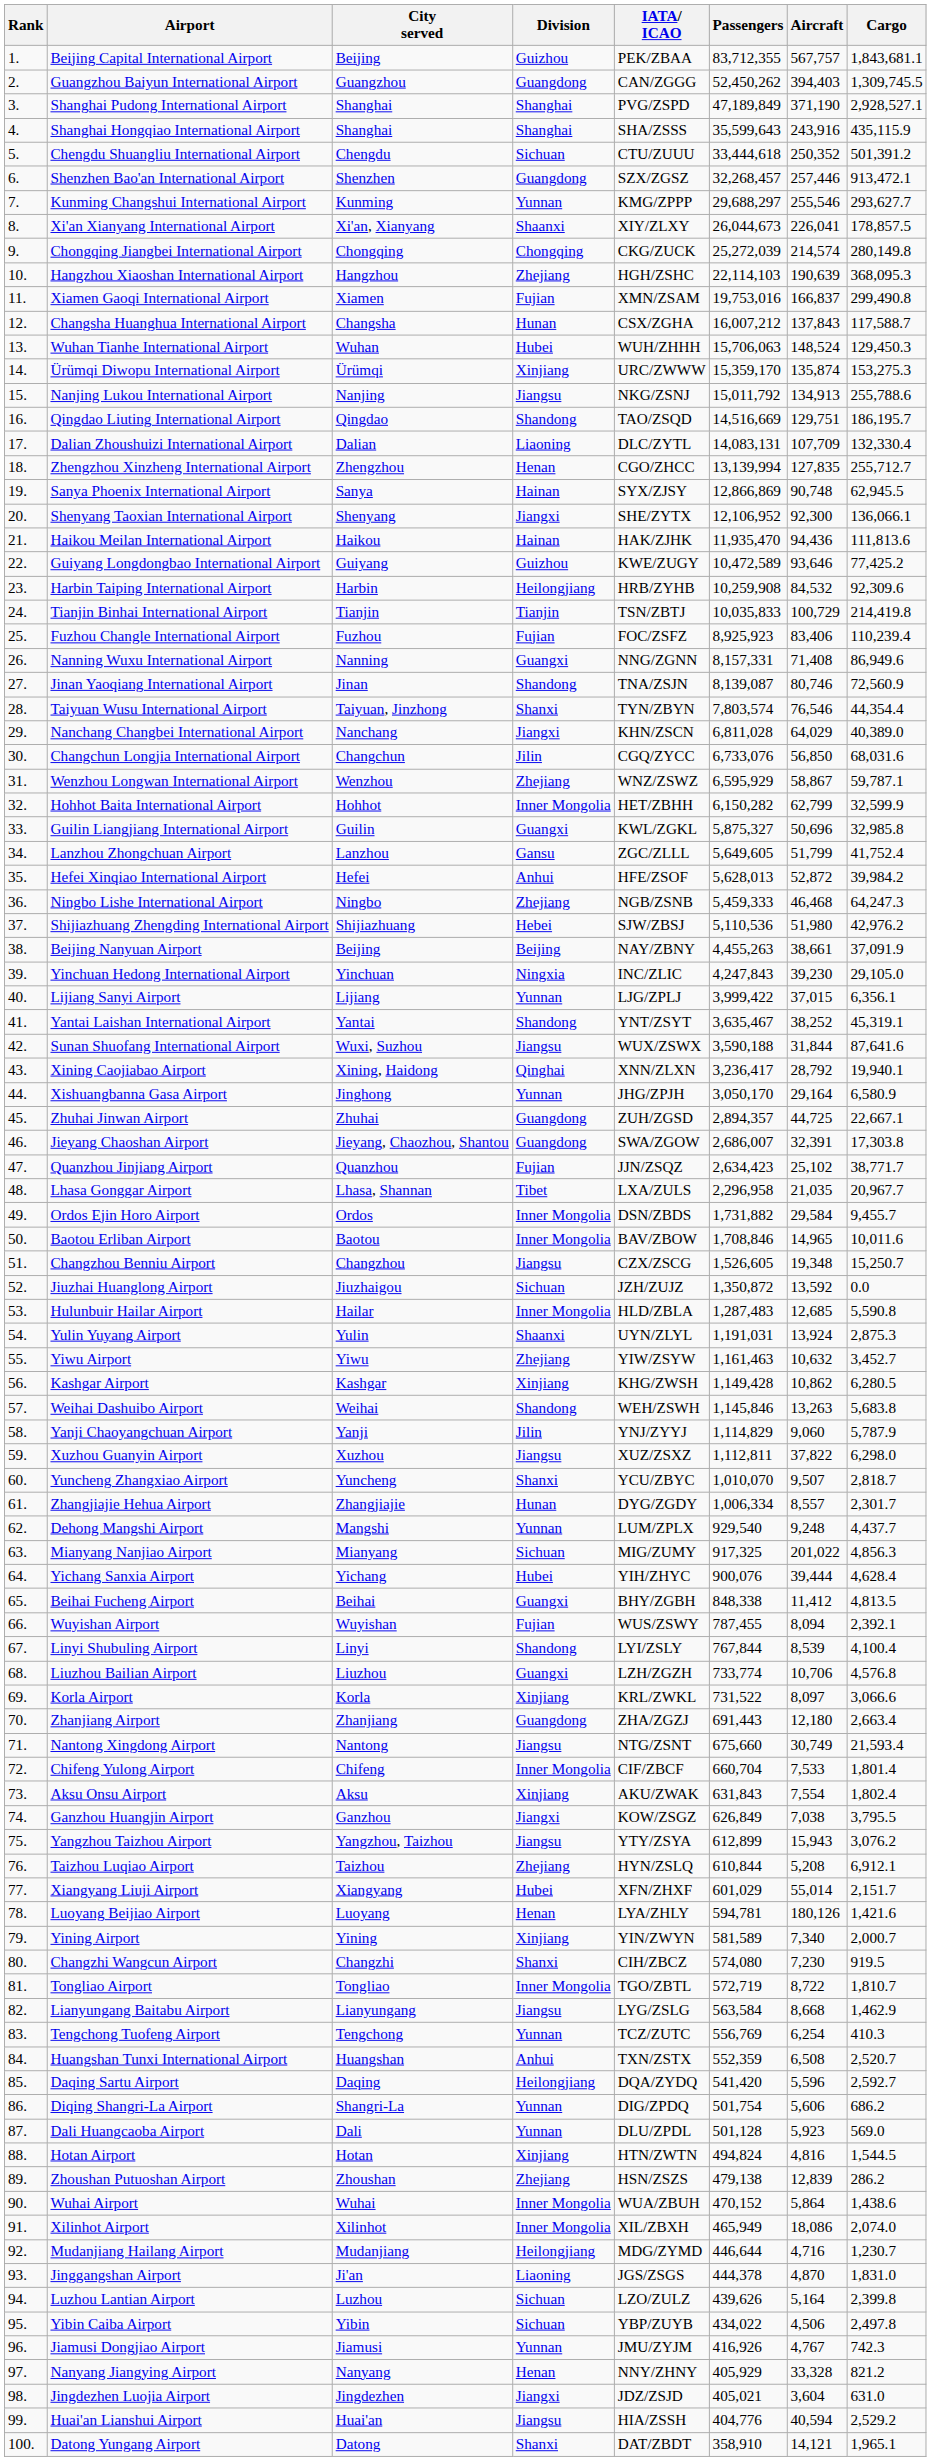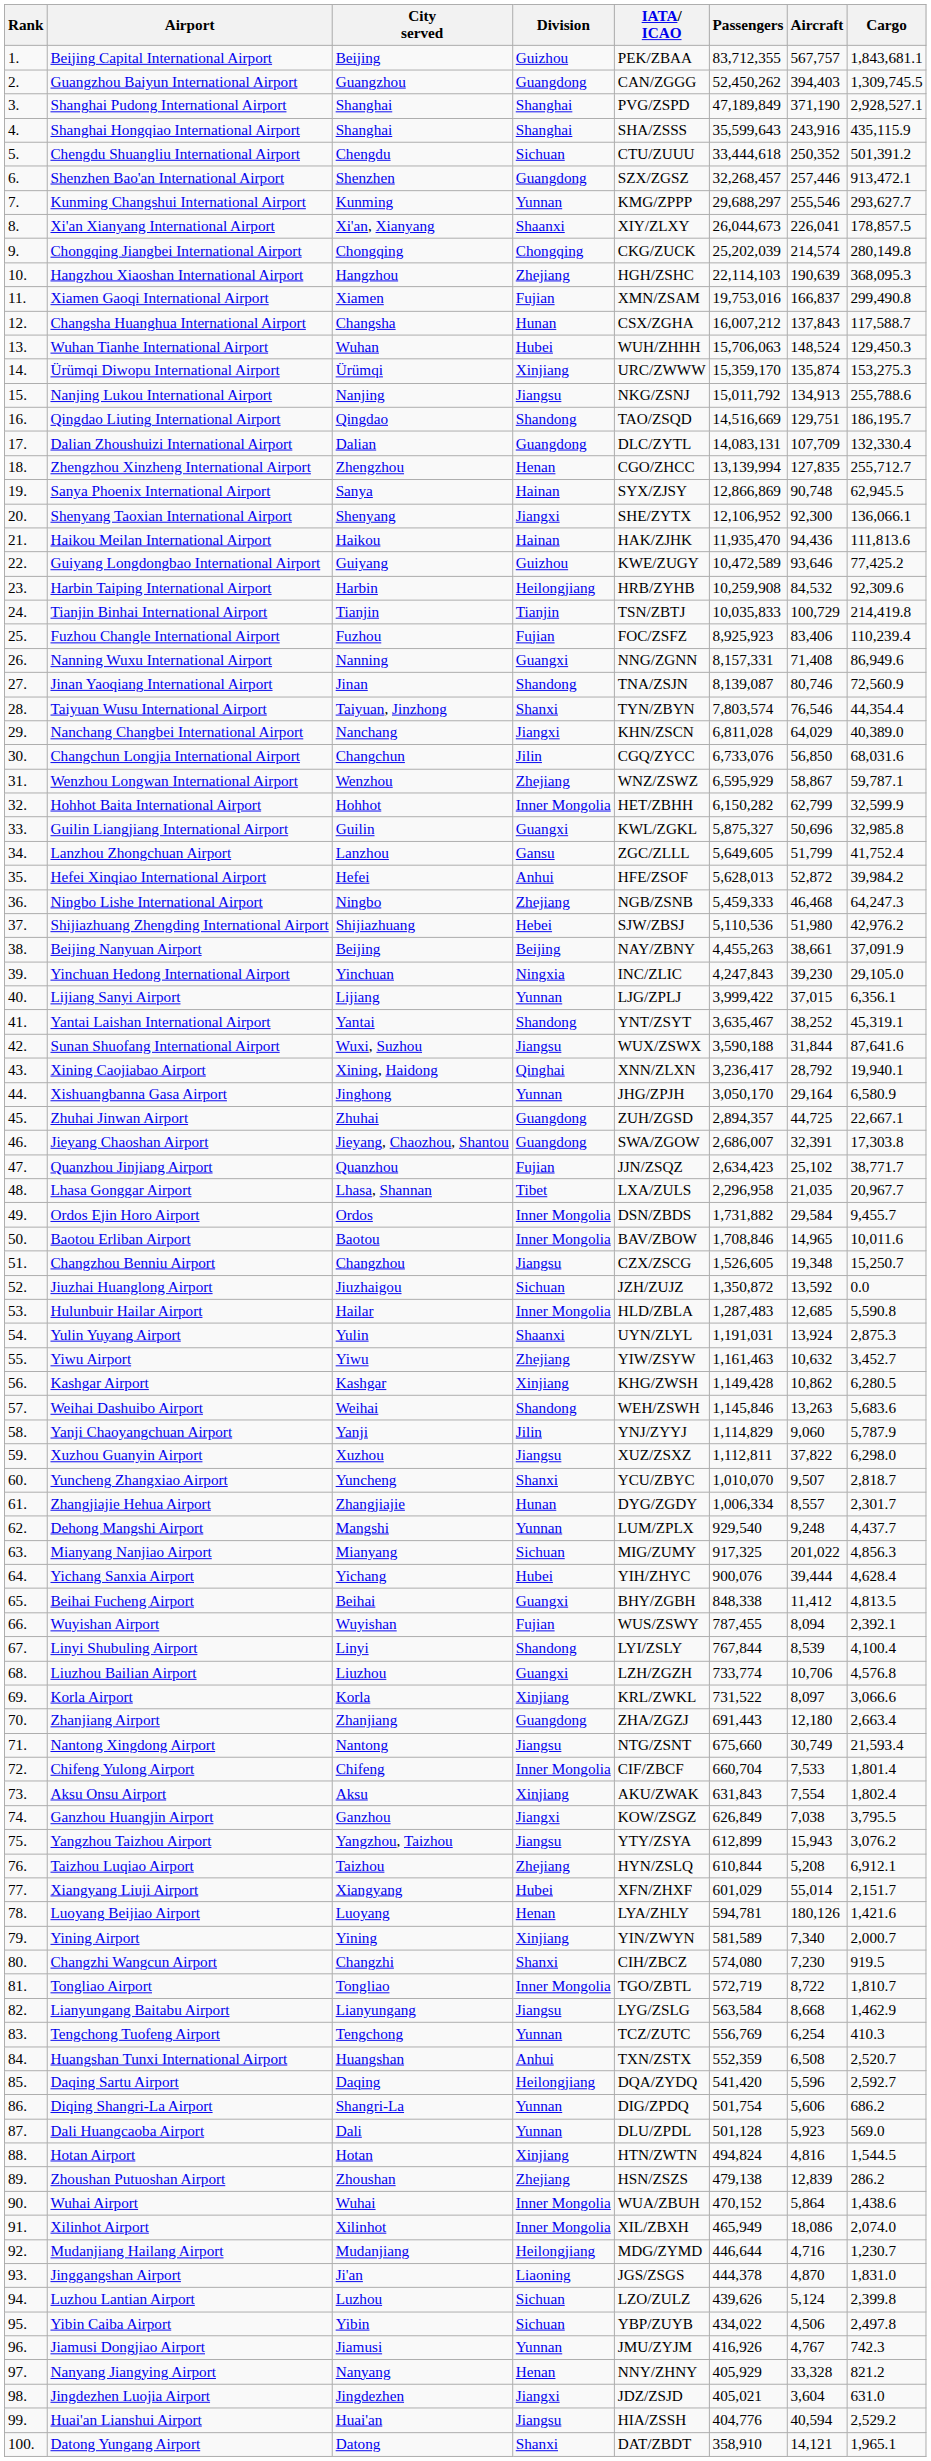Chongqing Jiangbei International Airport | Passengers: 25,272,039 -> 25,202,039
Dalian Zhoushuizi International Airport | Division: Liaoning -> Guangdong
Weihai Dashuibo Airport | Cargo: 5,683.8 -> 5,683.6
Luzhou Lantian Airport | Aircraft: 5,164 -> 5,124
